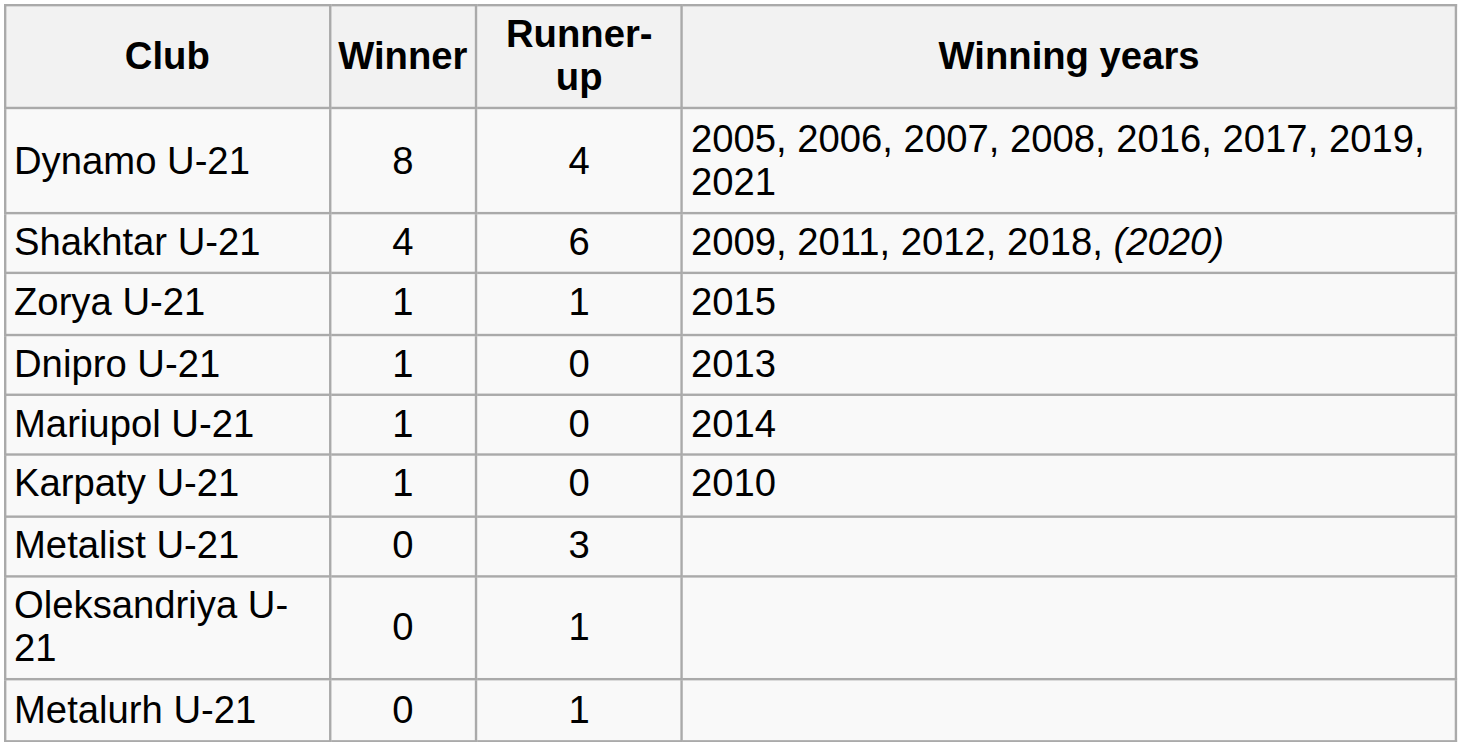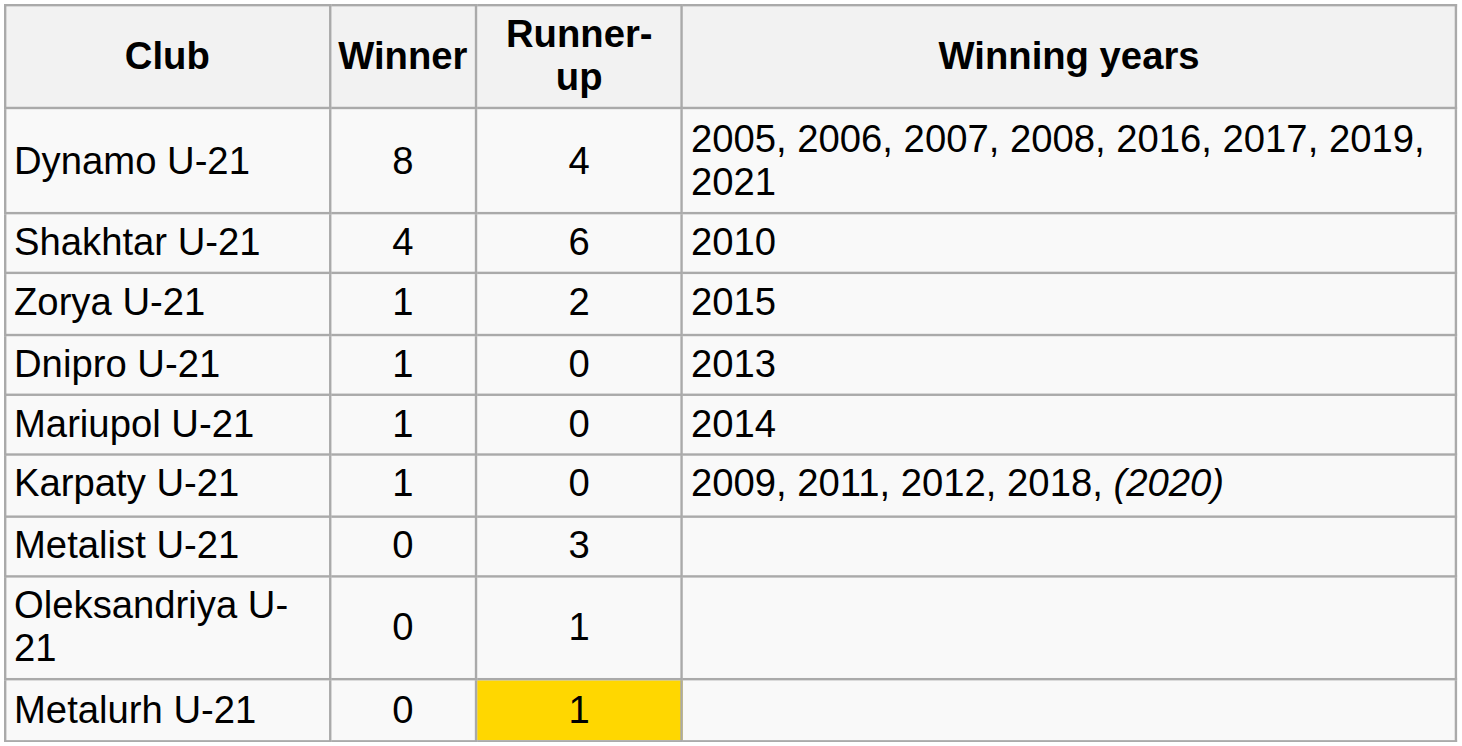Shakhtar U-21 | Winning years: 2009, 2011, 2012, 2018, (2020) -> 2010
Zorya U-21 | Runner-up: 1 -> 2
Karpaty U-21 | Winning years: 2010 -> 2009, 2011, 2012, 2018, (2020)
Metalurh U-21 | Runner-up: no background -> gold background
